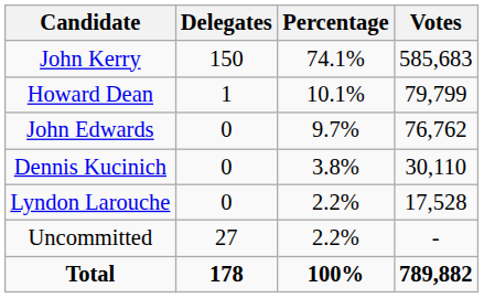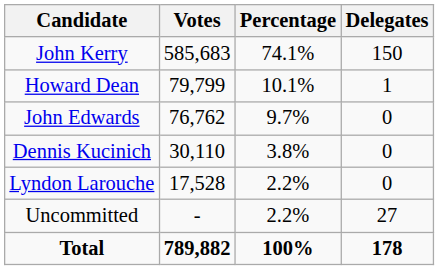columns swapped: Votes <-> Delegates
